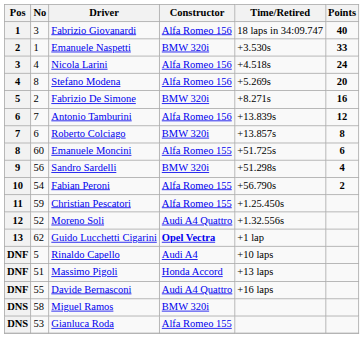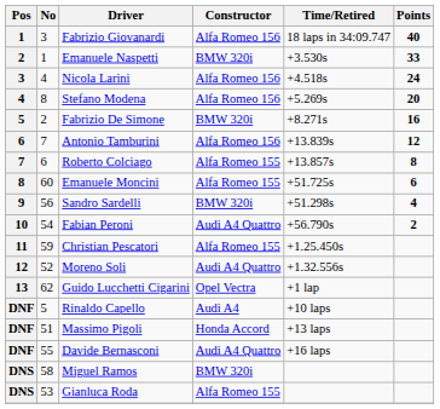Roberto Colciago | Constructor: BMW 320i -> Alfa Romeo 155
Fabian Peroni | Constructor: Alfa Romeo 155 -> Audi A4 Quattro
Guido Lucchetti Cigarini | Constructor: bold -> normal
